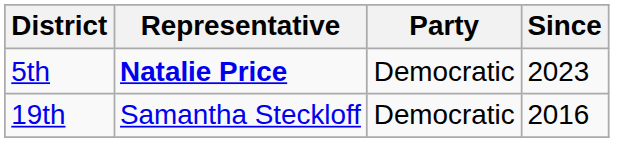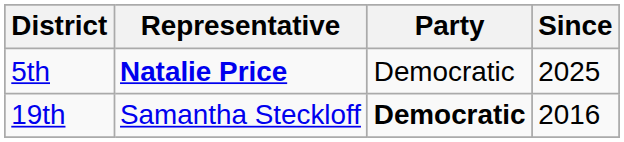5th | Since: 2023 -> 2025
19th | Party: normal -> bold
